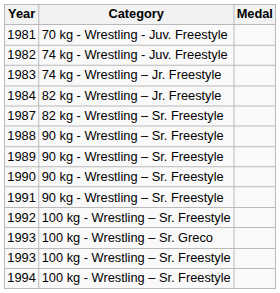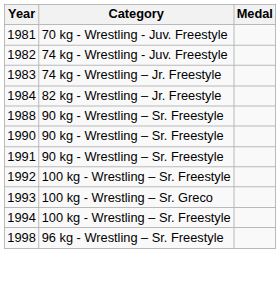- row: 1987 | 82 kg - Wrestling – Sr. Freestyle
- row: 1989 | 90 kg - Wrestling – Sr. Freestyle
- row: 1993 | 100 kg - Wrestling – Sr. Freestyle
+ row: 1998 | 96 kg - Wrestling – Sr. Freestyle
